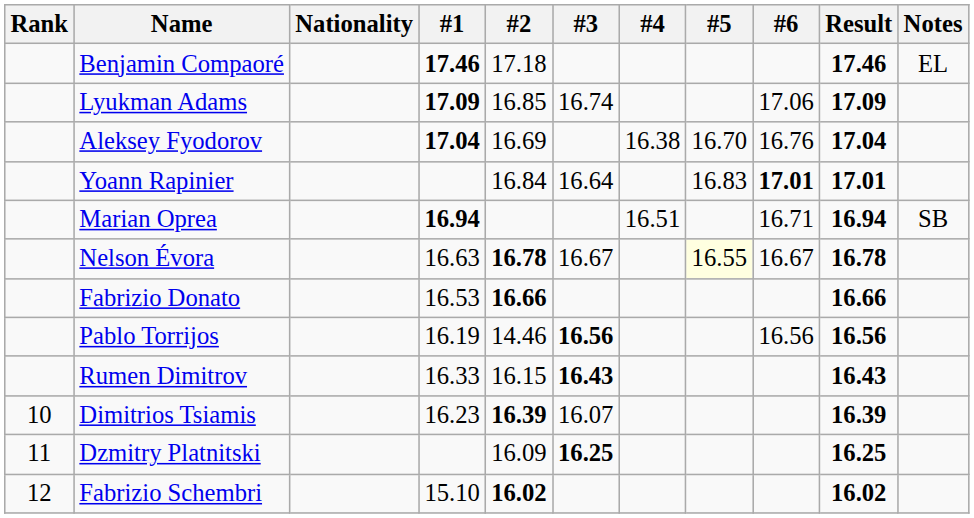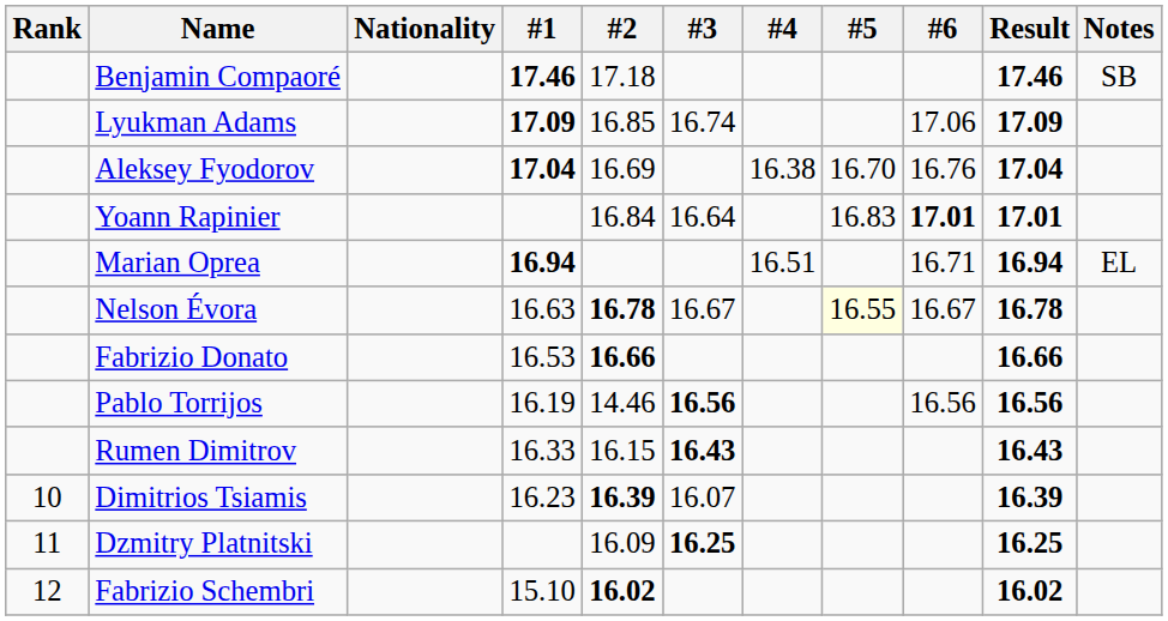Benjamin Compaoré | Notes: EL -> SB
Marian Oprea | Notes: SB -> EL
